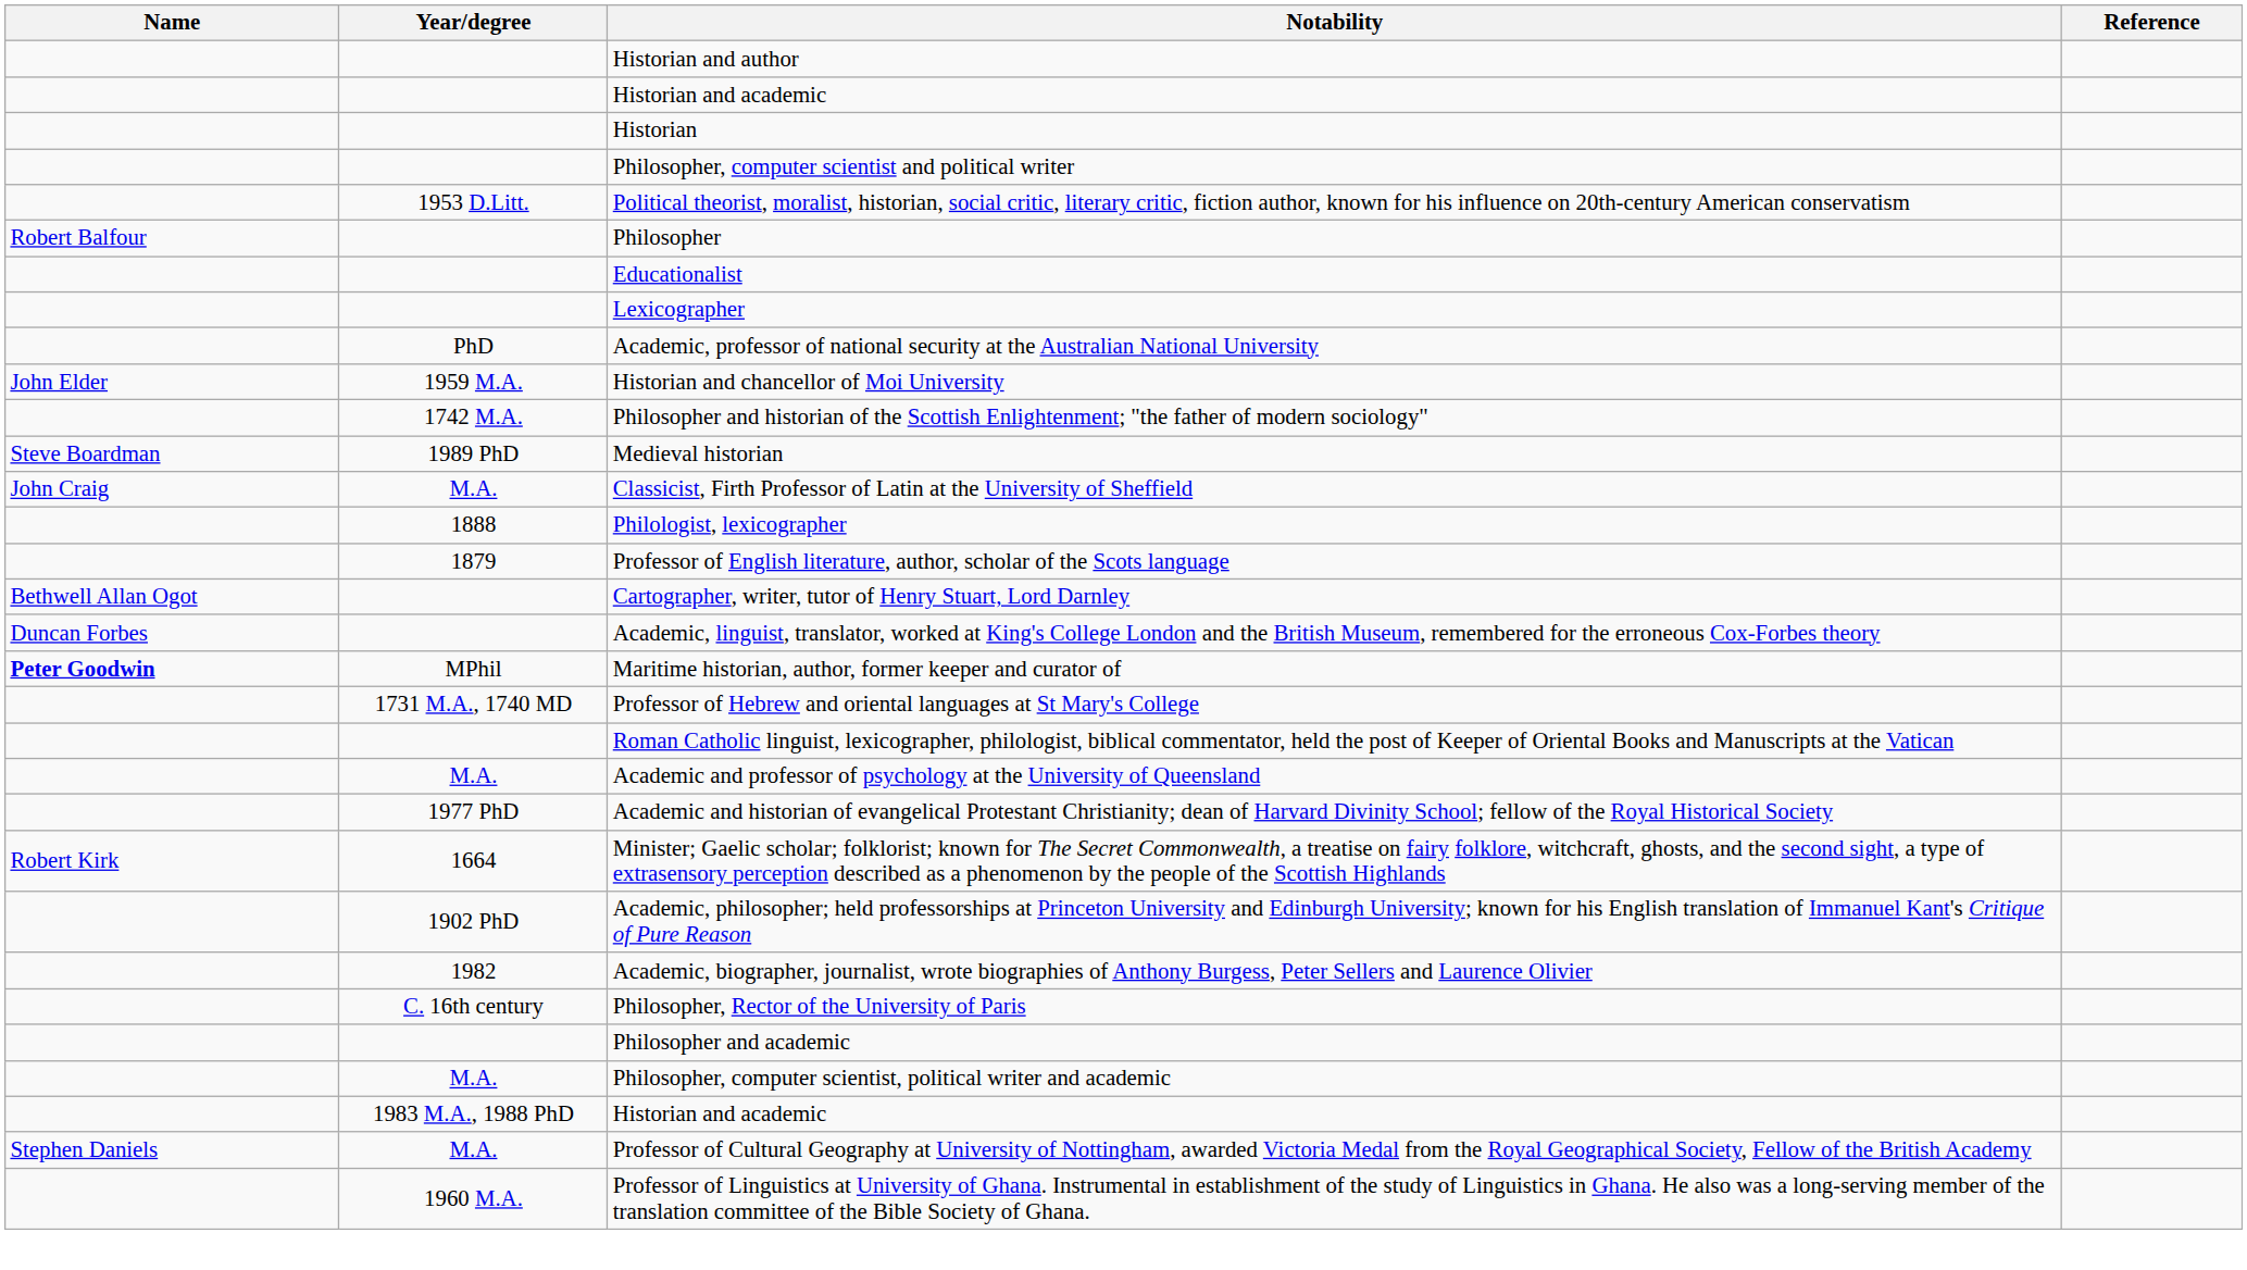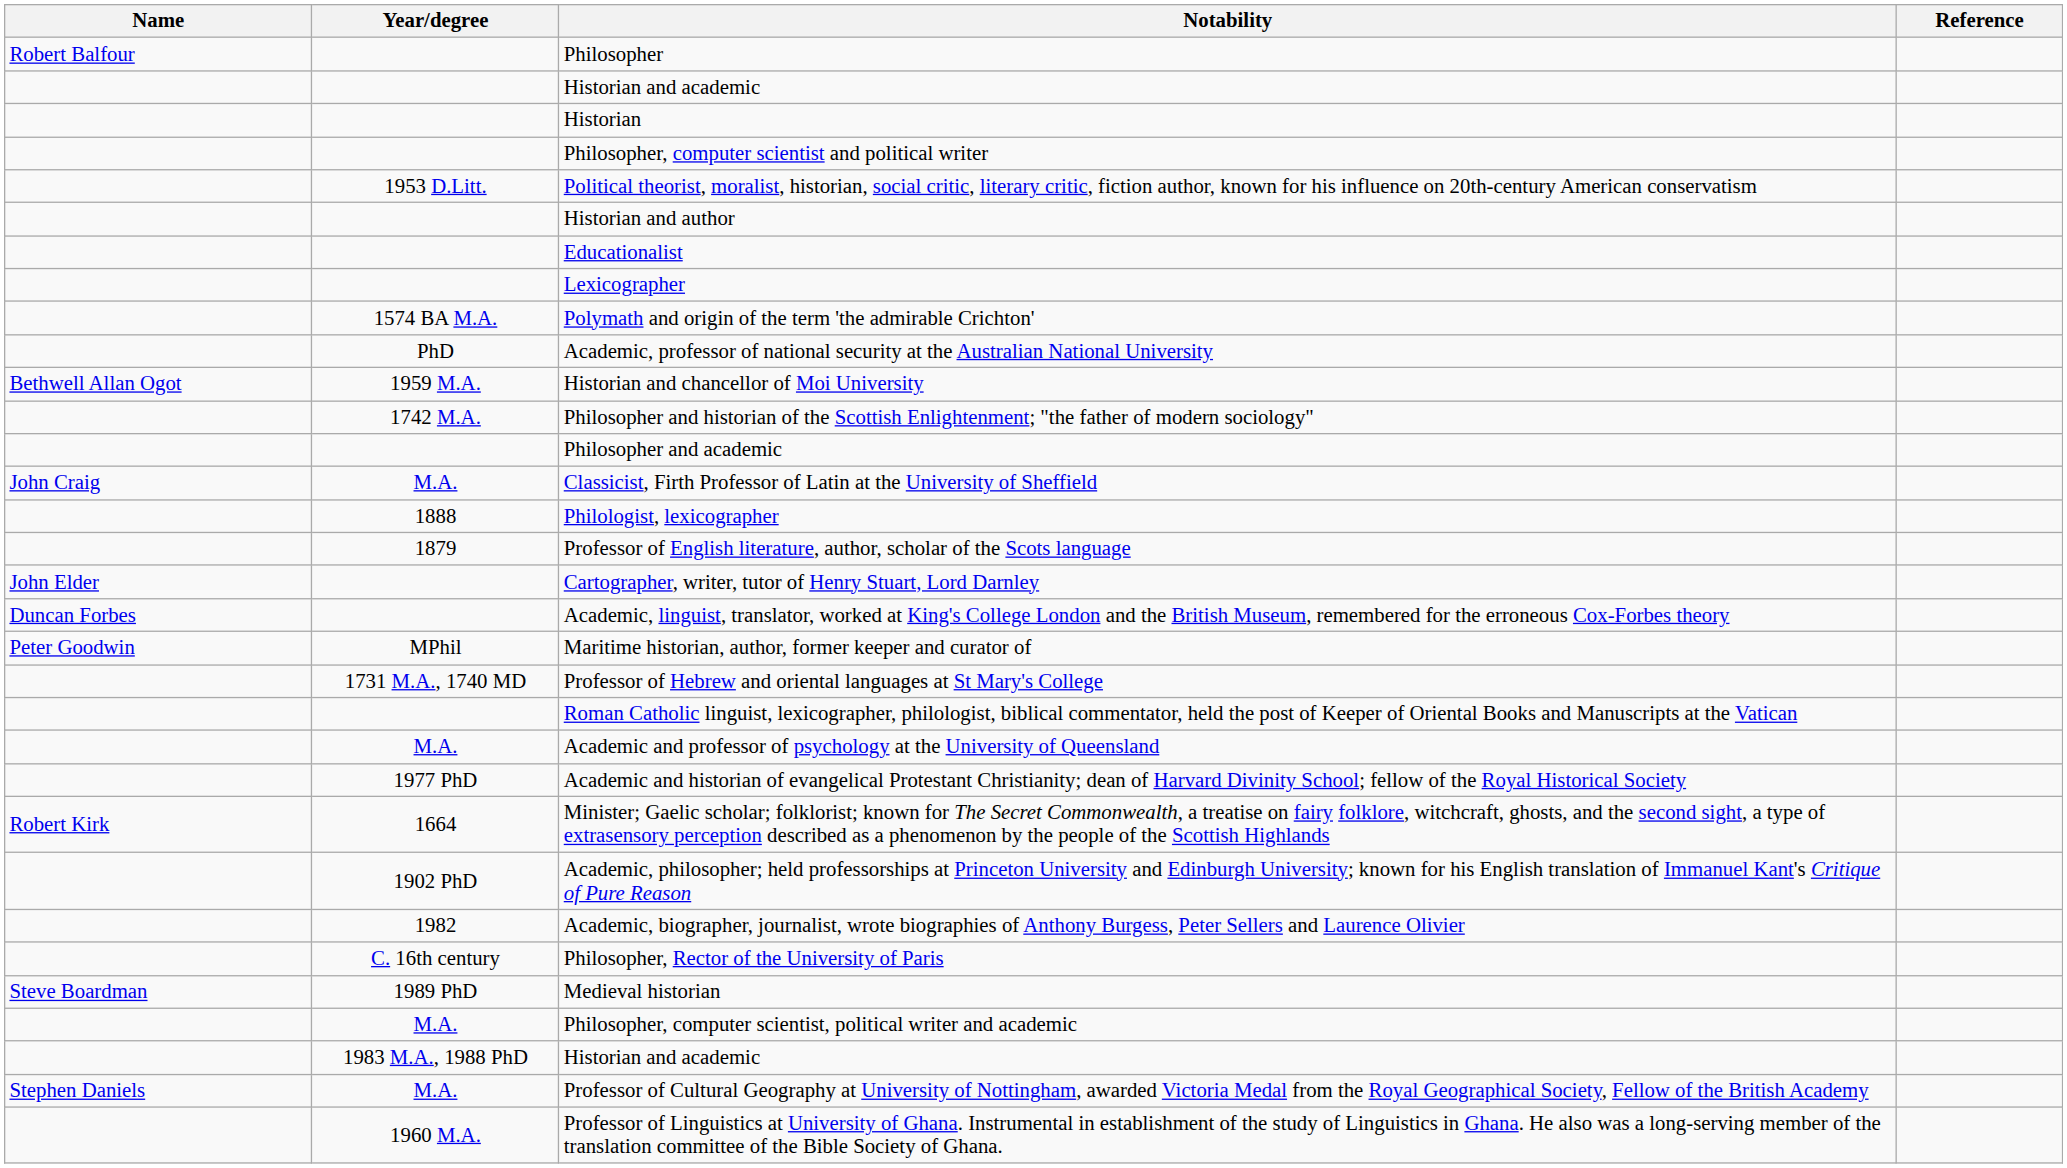rows swapped: Philosopher <-> Historian and author
+ row: 1574 BA M.A. | Polymath and origin of the term 'the admirable Crichton'
Historian and chancellor of Moi University | Name: John Elder -> Bethwell Allan Ogot
rows swapped: Medieval historian <-> Philosopher and academic
Cartographer, writer, tutor of Henry Stuart, Lord Darnley | Name: Bethwell Allan Ogot -> John Elder
Maritime historian, author, former keeper and curator of | Name: bold -> normal
